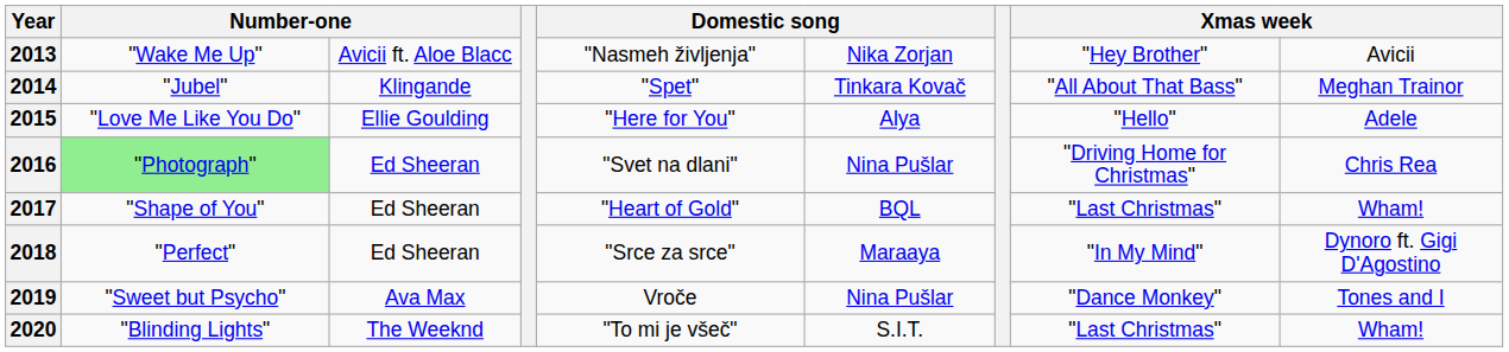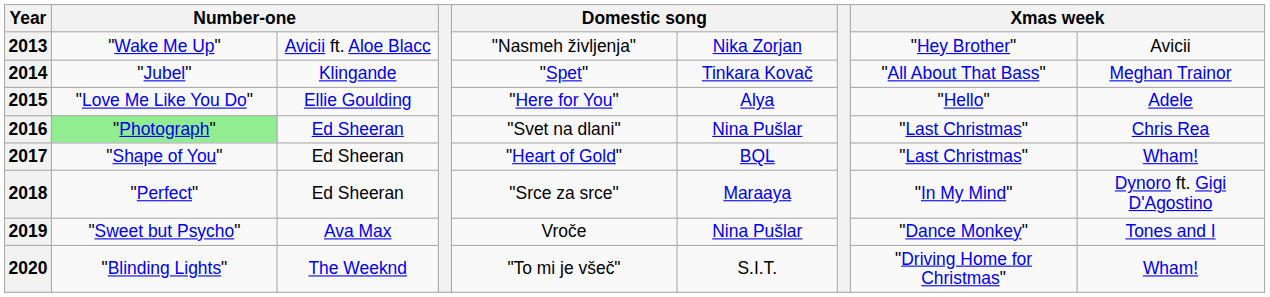2016 | column 8: "Driving Home for Christmas" -> "Last Christmas"
2020 | column 8: "Last Christmas" -> "Driving Home for Christmas"
